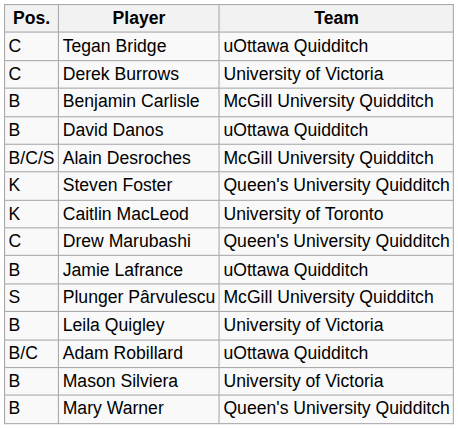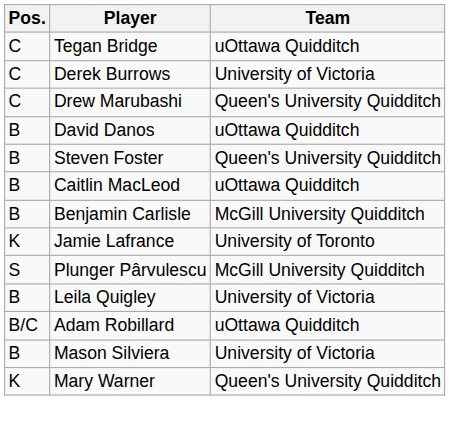rows swapped: Benjamin Carlisle <-> Drew Marubashi
- row: B/C/S | Alain Desroches | McGill University Quidditch
Steven Foster | Pos.: K -> B
Caitlin MacLeod | Pos.: K -> B
Caitlin MacLeod | Team: University of Toronto -> uOttawa Quidditch
Jamie Lafrance | Pos.: B -> K
Jamie Lafrance | Team: uOttawa Quidditch -> University of Toronto
Mary Warner | Pos.: B -> K
